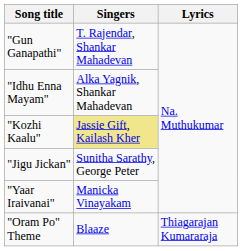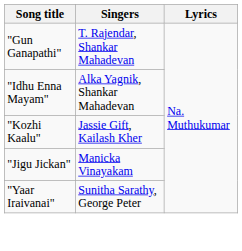"Kozhi Kaalu" | Singers: khaki background -> no background
"Jigu Jickan" | Singers: Sunitha Sarathy, George Peter -> Manicka Vinayakam
"Yaar Iraivanai" | Singers: Manicka Vinayakam -> Sunitha Sarathy, George Peter
- row: "Oram Po" Theme | Blaaze | Thiagarajan Kumararaja
